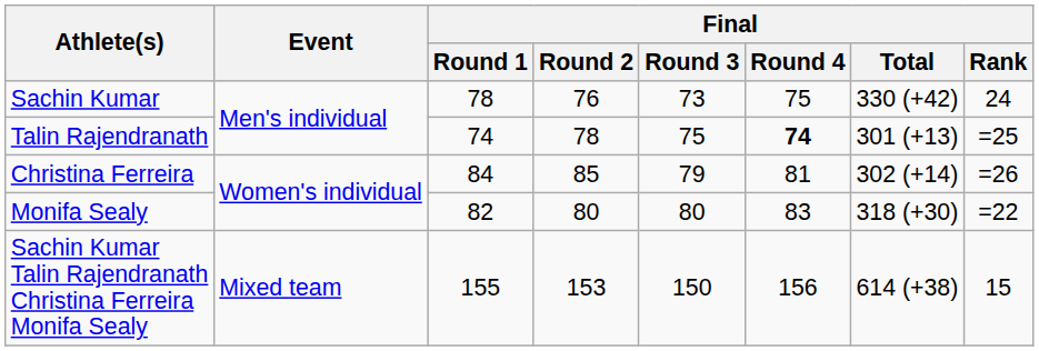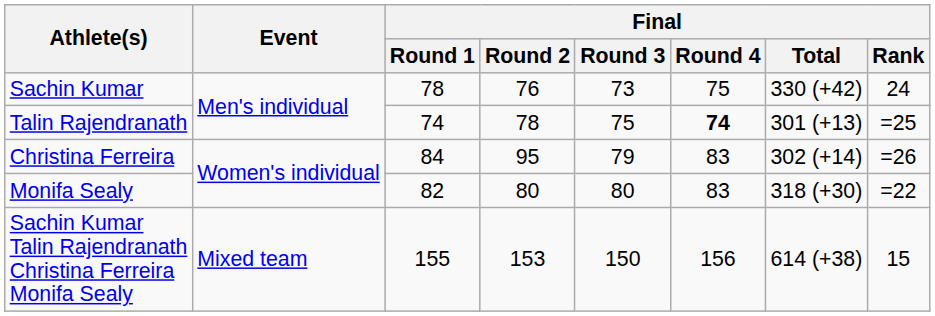Christina Ferreira | Final / Round 2: 85 -> 95
Christina Ferreira | Final / Round 4: 81 -> 83
